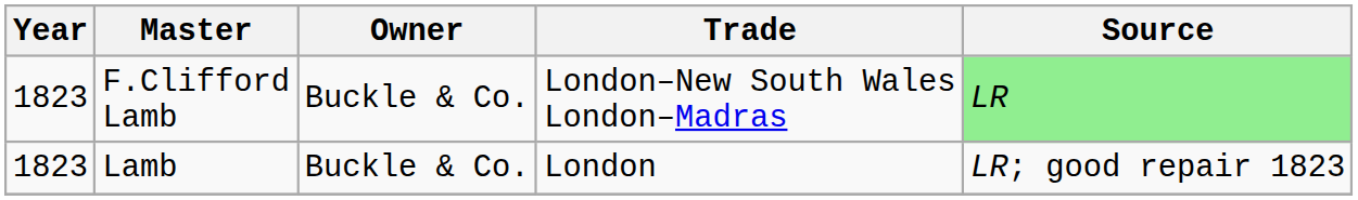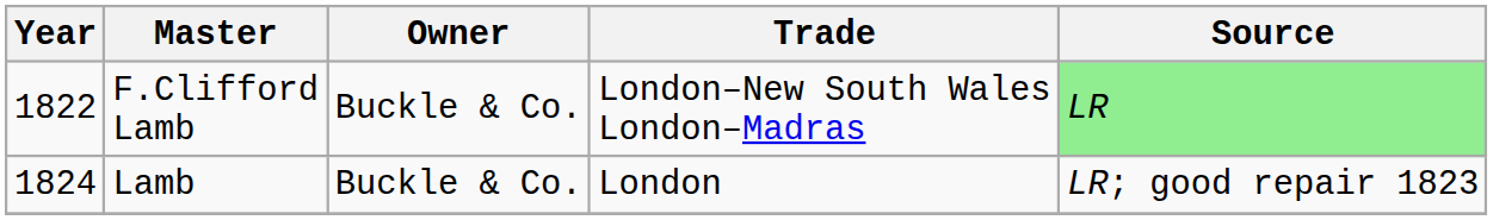F.Clifford Lamb | Year: 1823 -> 1822
Lamb | Year: 1823 -> 1824
